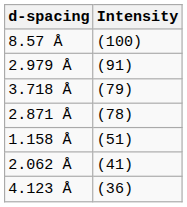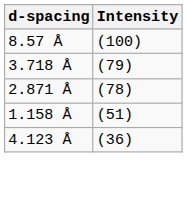- row: 2.979 Å | (91)
- row: 2.062 Å | (41)
